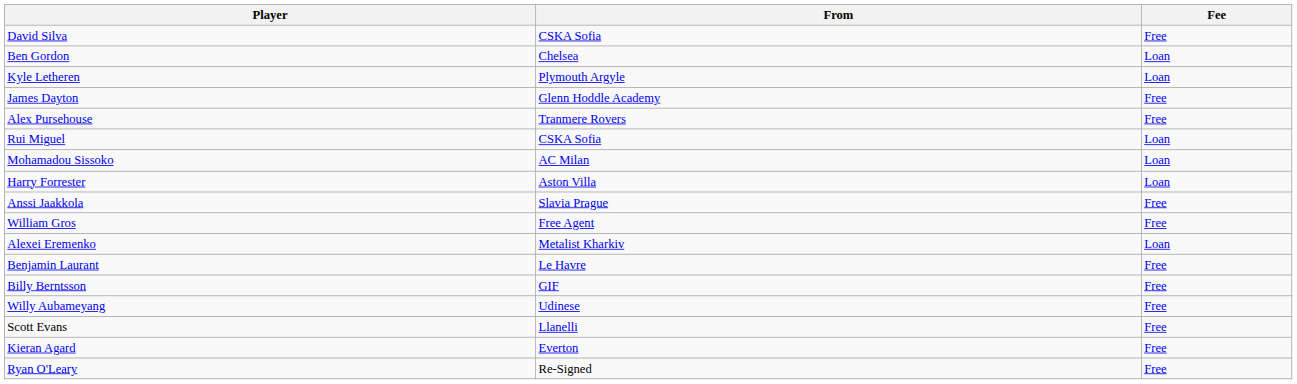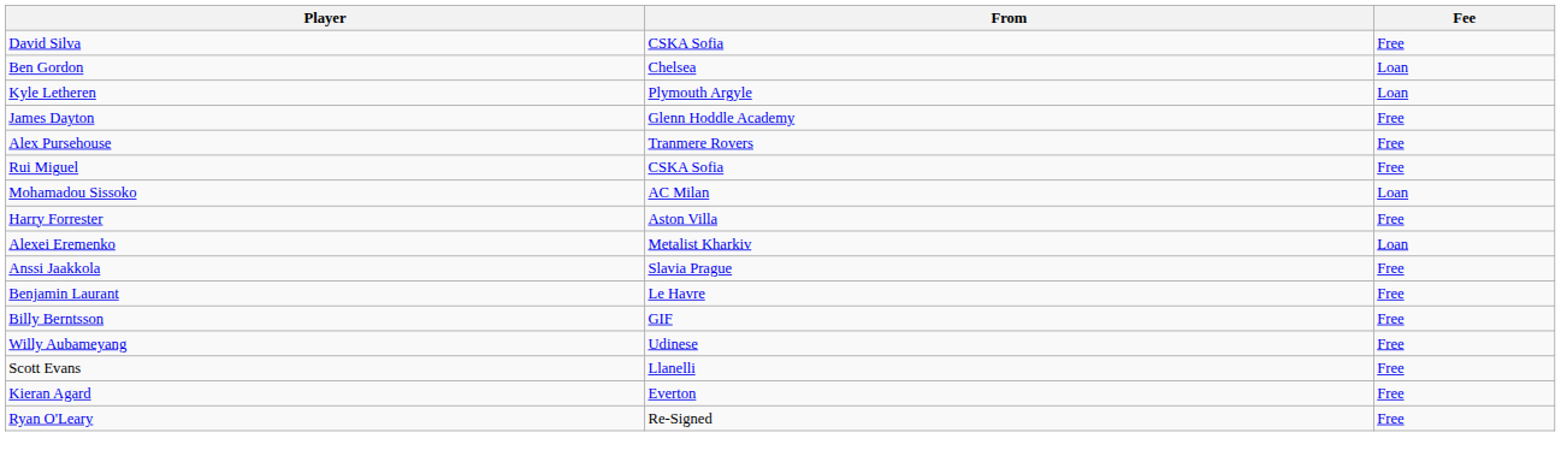Rui Miguel | Fee: Loan -> Free
Harry Forrester | Fee: Loan -> Free
rows swapped: Alexei Eremenko <-> Anssi Jaakkola
- row: William Gros | Free Agent | Free
